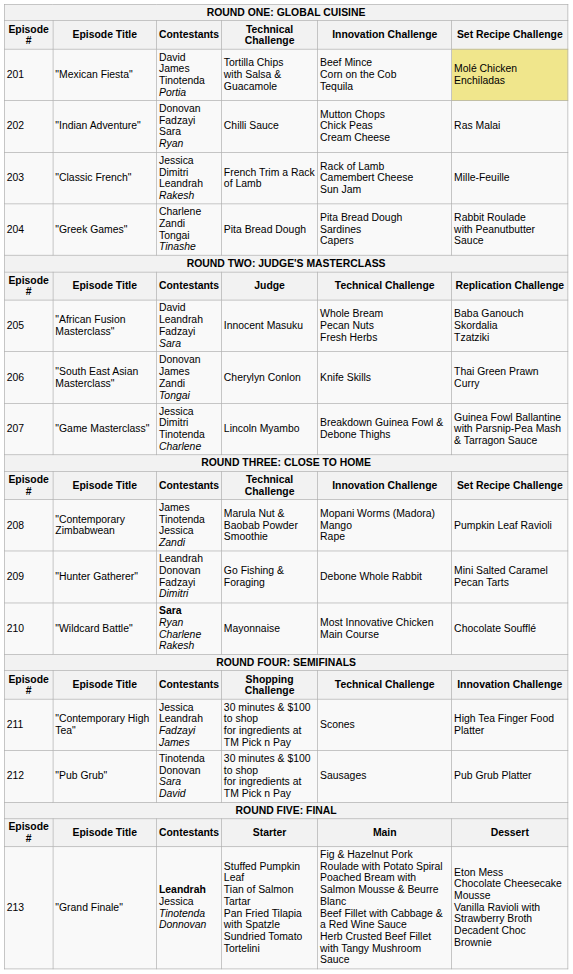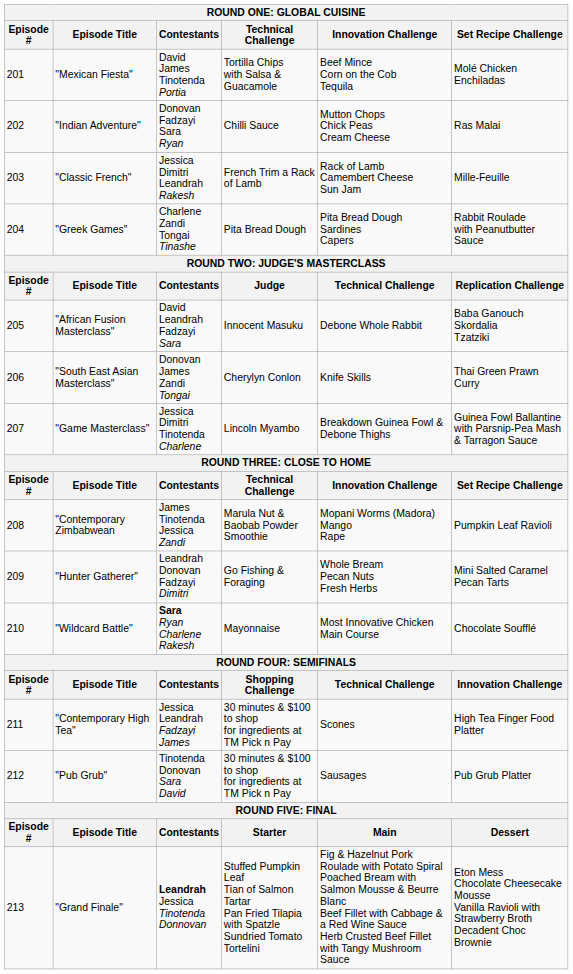"Mexican Fiesta" | Set Recipe Challenge: khaki background -> no background
"African Fusion Masterclass" | Innovation Challenge: Whole Bream Pecan Nuts Fresh Herbs -> Debone Whole Rabbit
"Hunter Gatherer" | Innovation Challenge: Debone Whole Rabbit -> Whole Bream Pecan Nuts Fresh Herbs
